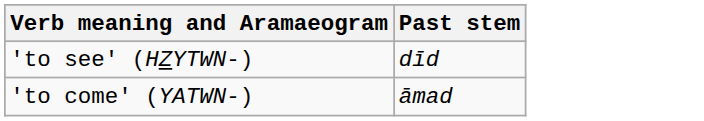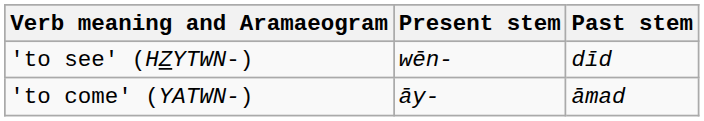+ column: Present stem | wēn- | āy-
